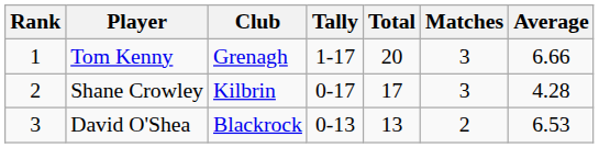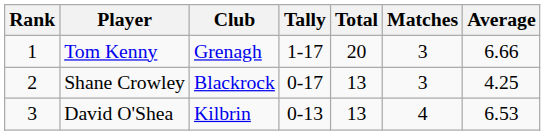Shane Crowley | Club: Kilbrin -> Blackrock
Shane Crowley | Total: 17 -> 13
Shane Crowley | Average: 4.28 -> 4.25
David O'Shea | Club: Blackrock -> Kilbrin
David O'Shea | Matches: 2 -> 4
